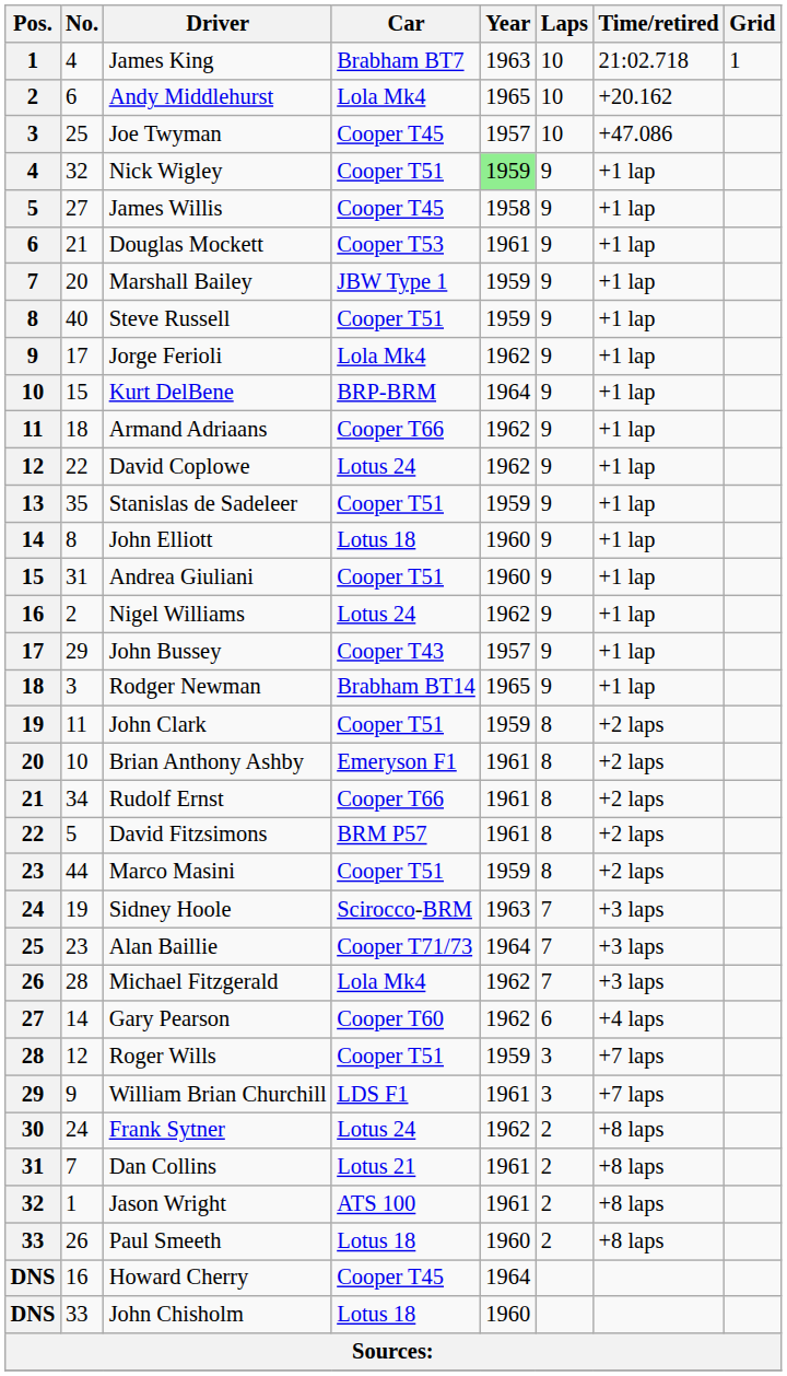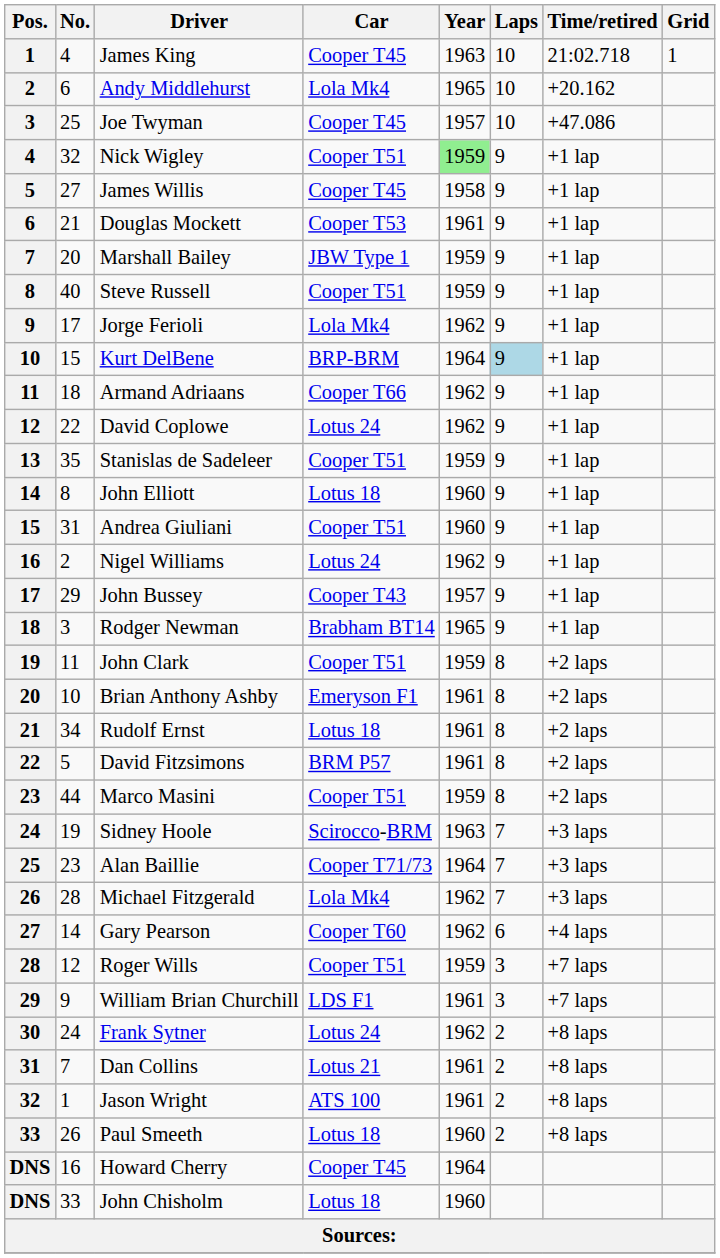James King | Car: Brabham BT7 -> Cooper T45
Kurt DelBene | Laps: no background -> lightblue background
Rudolf Ernst | Car: Cooper T66 -> Lotus 18
